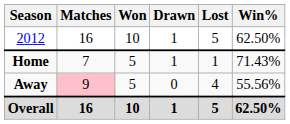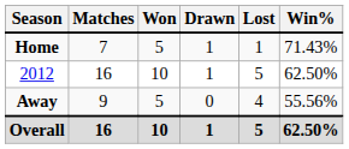rows swapped: 2012 <-> Home
Away | Matches: pink background -> no background
